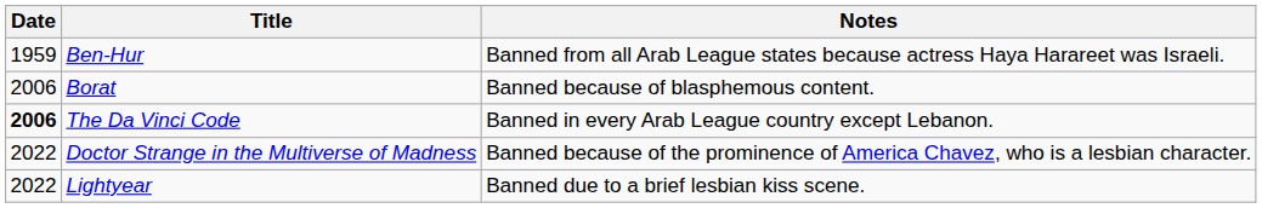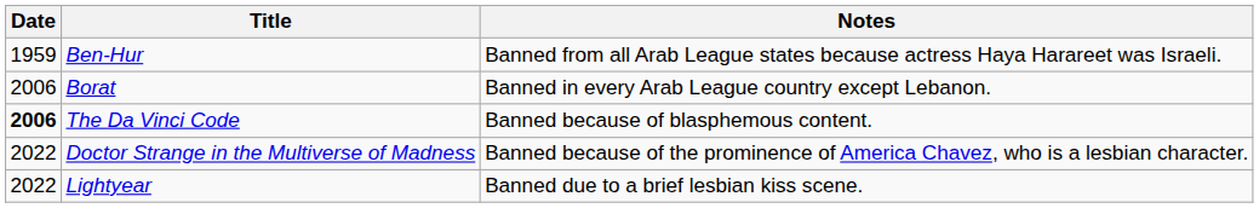Borat | Notes: Banned because of blasphemous content. -> Banned in every Arab League country except Lebanon.
The Da Vinci Code | Notes: Banned in every Arab League country except Lebanon. -> Banned because of blasphemous content.
